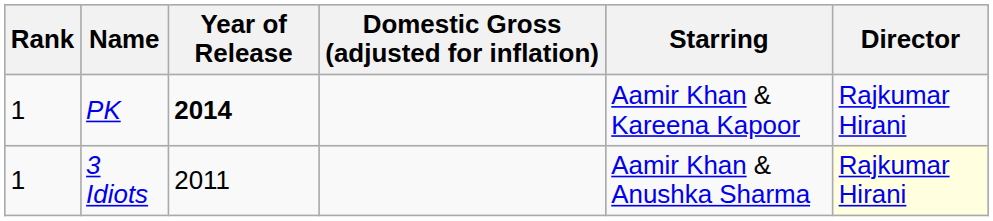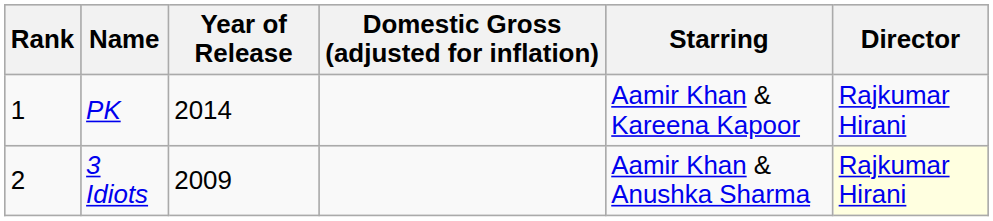PK | Year of Release: bold -> normal
3 Idiots | Rank: 1 -> 2
3 Idiots | Year of Release: 2011 -> 2009
